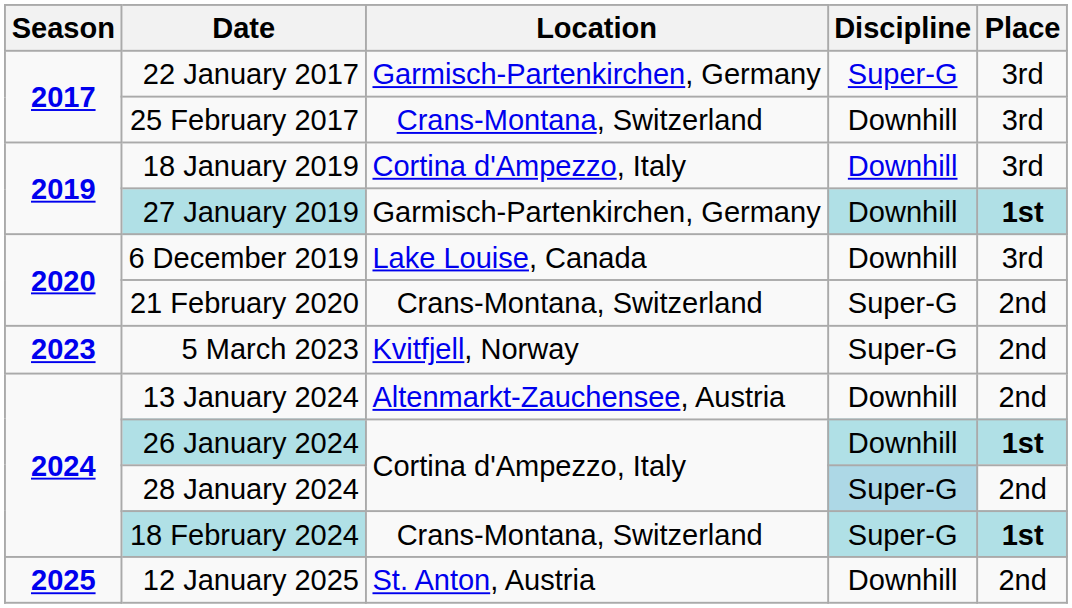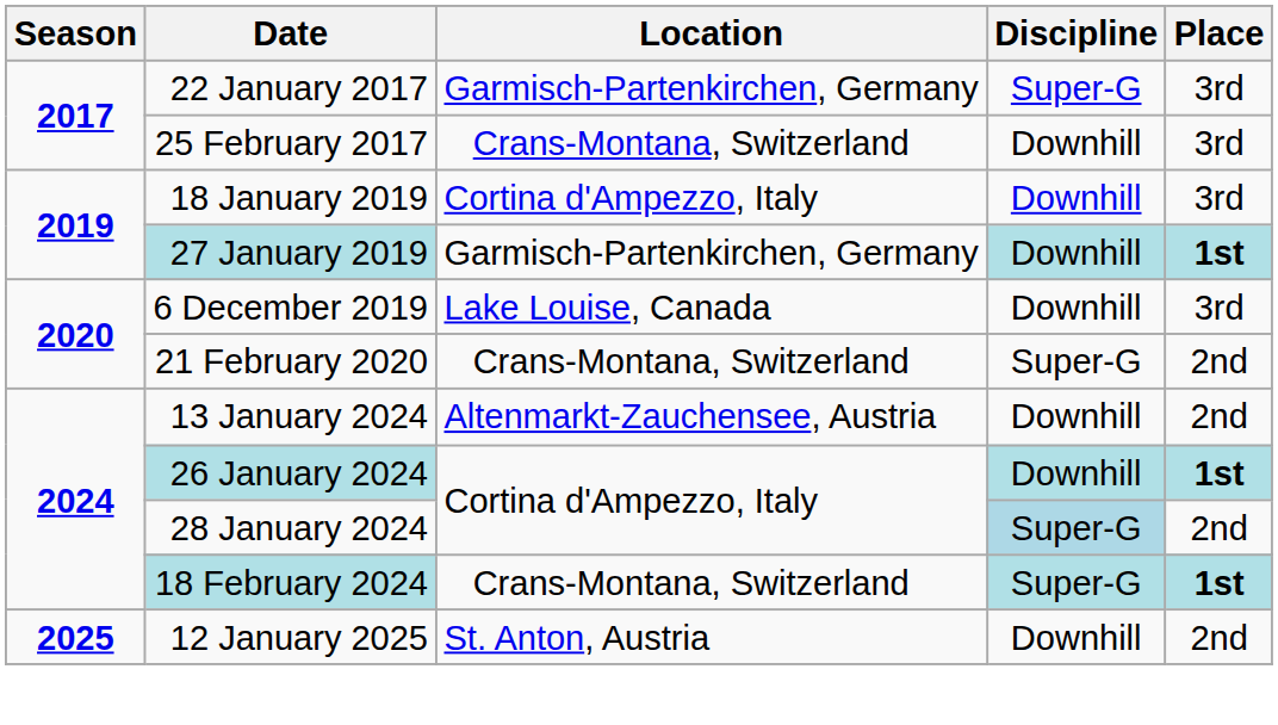- row: 2023 | 5 March 2023 | Kvitfjell, Norway | Super-G | 2nd
